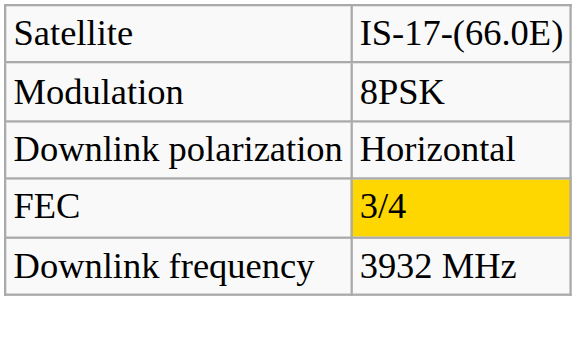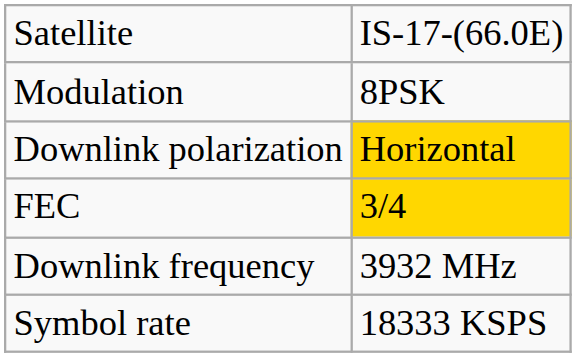Downlink polarization | column 2: no background -> gold background
+ row: Symbol rate | 18333 KSPS
